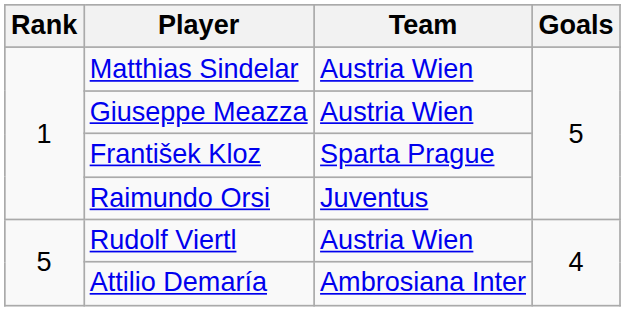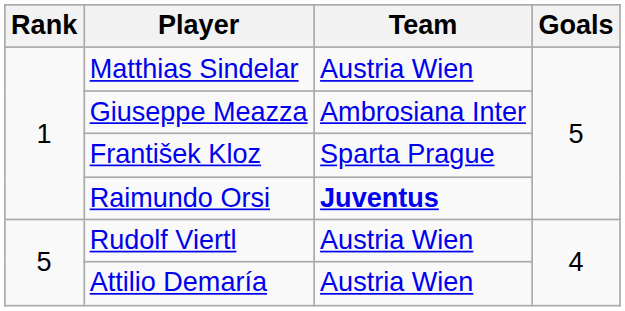Giuseppe Meazza | Team: Austria Wien -> Ambrosiana Inter
Raimundo Orsi | Team: normal -> bold
Attilio Demaría | Team: Ambrosiana Inter -> Austria Wien
